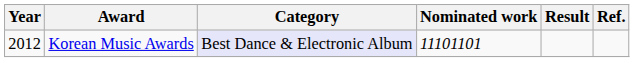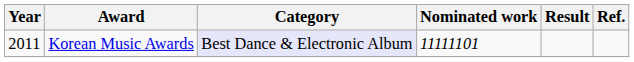Korean Music Awards | Year: 2012 -> 2011
Korean Music Awards | Nominated work: 11101101 -> 11111101
